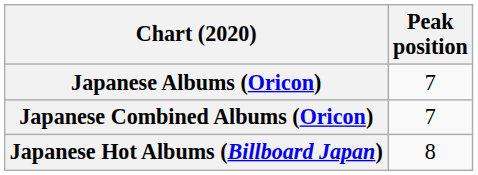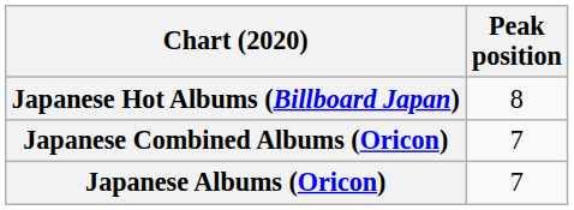rows swapped: Japanese Albums (Oricon) <-> Japanese Hot Albums (Billboard Japan)
